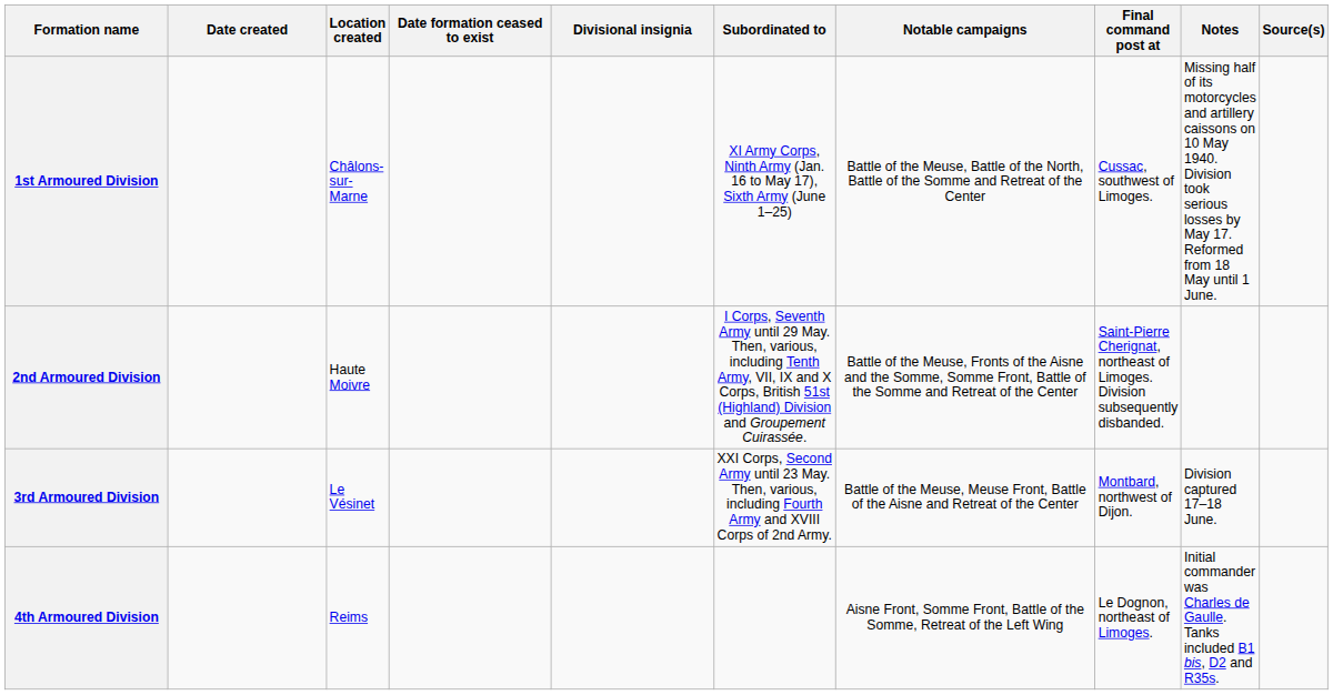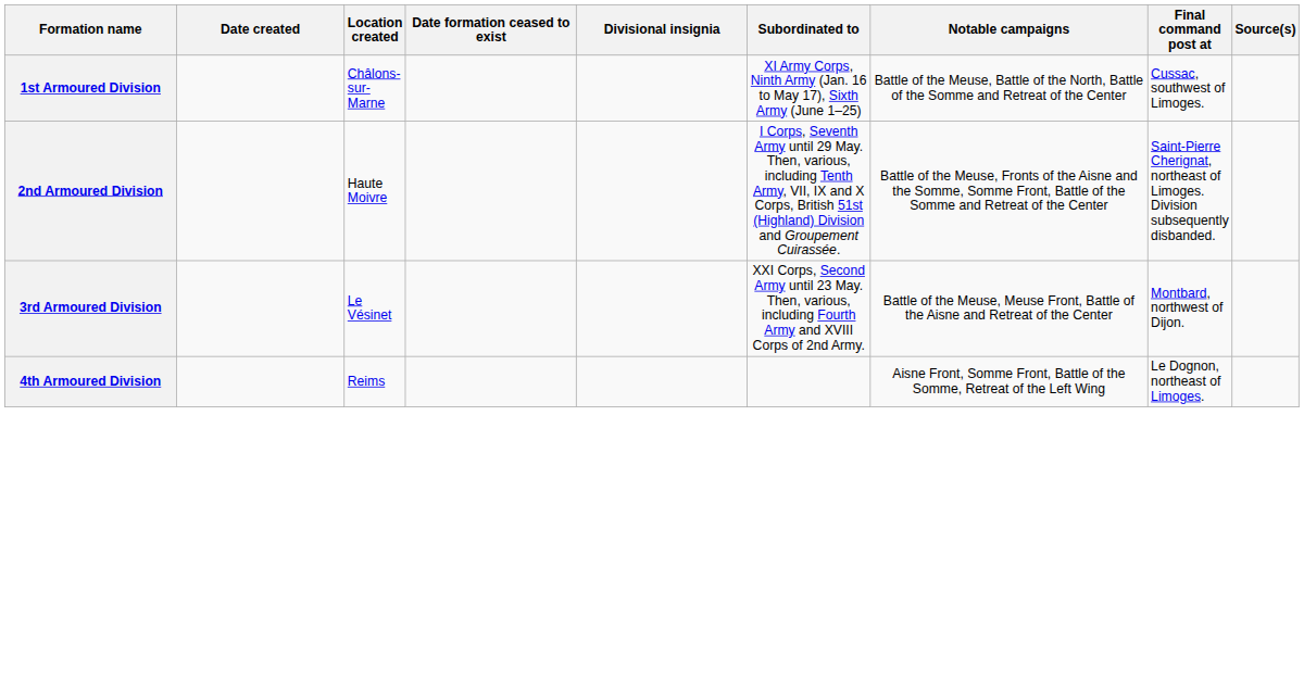- column: Notes | Missing half of its motorcycles and artillery caissons on 10 May 1940. Division took serious losses by May 17. Reformed from 18 May until 1 June. | Division captured 17–18 June. | Initial commander was Charles de Gaulle. Tanks included B1 bis, D2 and R35s.
